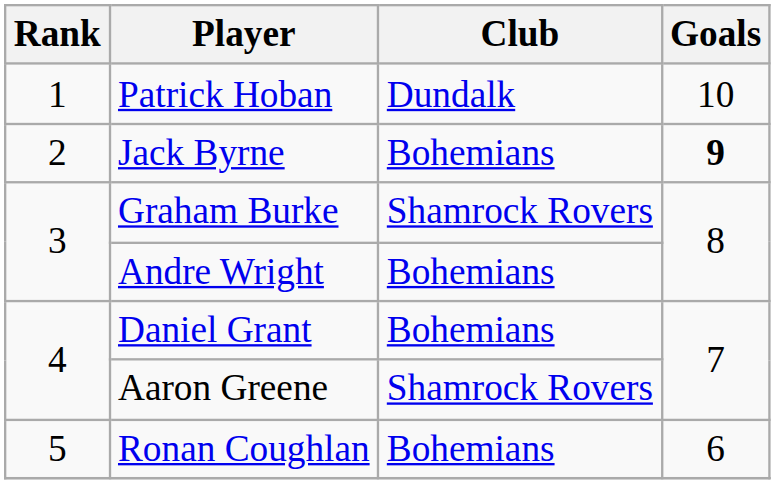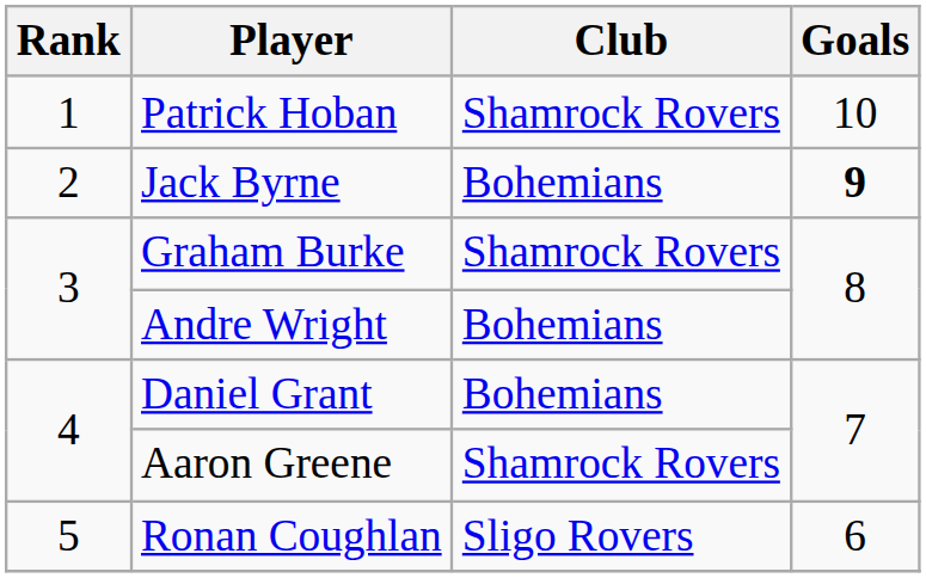Patrick Hoban | Club: Dundalk -> Shamrock Rovers
Ronan Coughlan | Club: Bohemians -> Sligo Rovers
